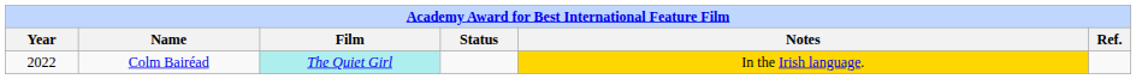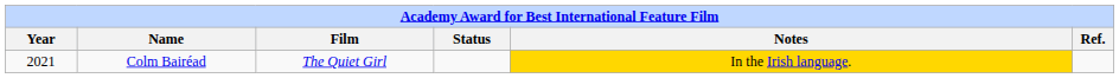Colm Bairéad | Year: 2022 -> 2021
Colm Bairéad | Film: paleturquoise background -> no background
